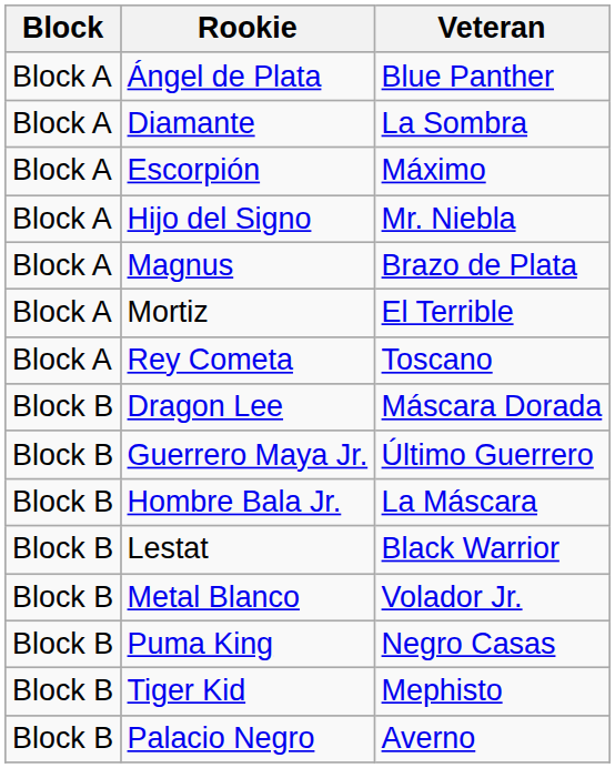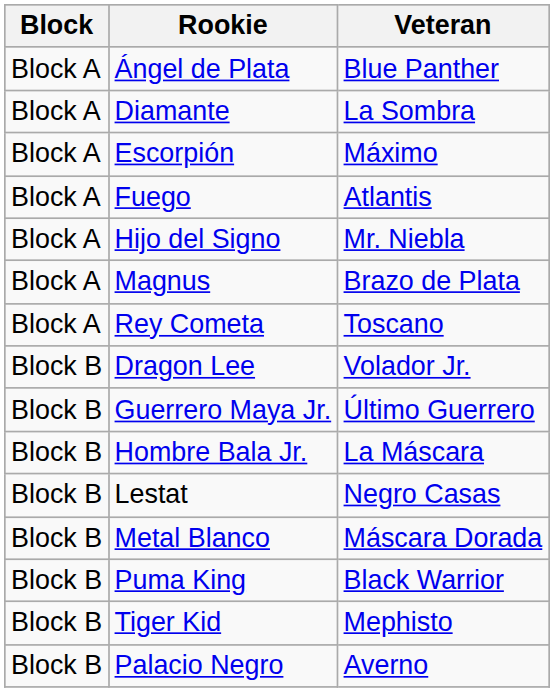+ row: Block A | Fuego | Atlantis
- row: Block A | Mortiz | El Terrible
Dragon Lee | Veteran: Máscara Dorada -> Volador Jr.
Lestat | Veteran: Black Warrior -> Negro Casas
Metal Blanco | Veteran: Volador Jr. -> Máscara Dorada
Puma King | Veteran: Negro Casas -> Black Warrior
